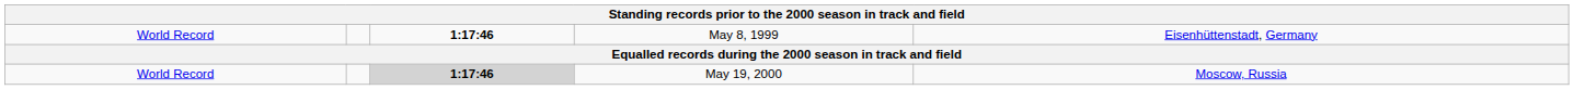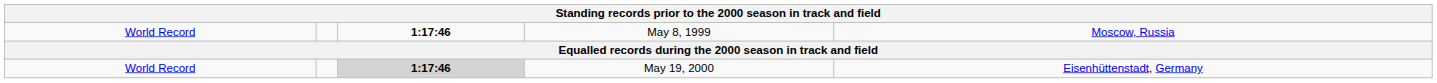May 8, 1999 | column 5: Eisenhüttenstadt, Germany -> Moscow, Russia
May 19, 2000 | column 5: Moscow, Russia -> Eisenhüttenstadt, Germany
